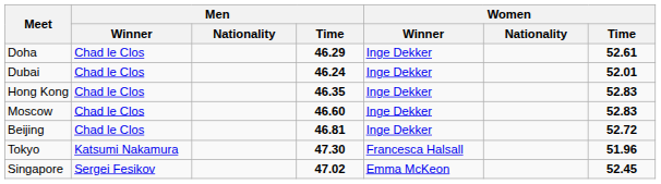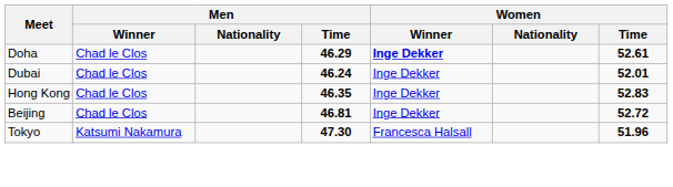Doha | Women / Winner: normal -> bold
- row: Moscow | Chad le Clos | 46.60 | Inge Dekker | 52.83
- row: Singapore | Sergei Fesikov | 47.02 | Emma McKeon | 52.45
